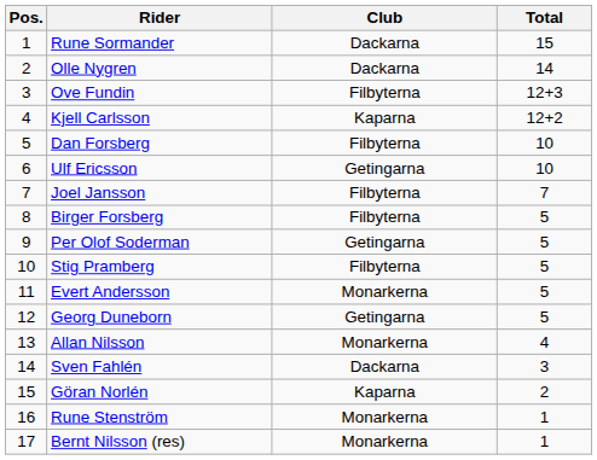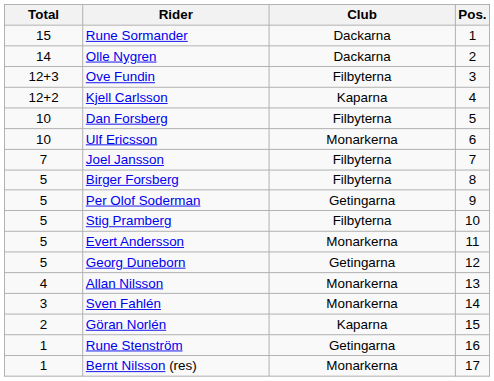columns swapped: Pos. <-> Total
Ulf Ericsson | Club: Getingarna -> Monarkerna
Sven Fahlén | Club: Dackarna -> Monarkerna
Rune Stenström | Club: Monarkerna -> Getingarna
